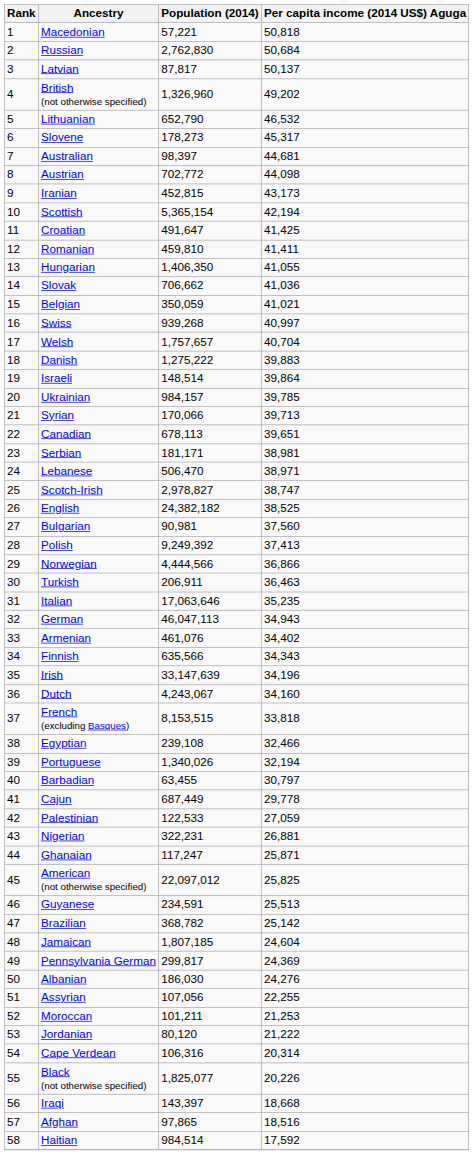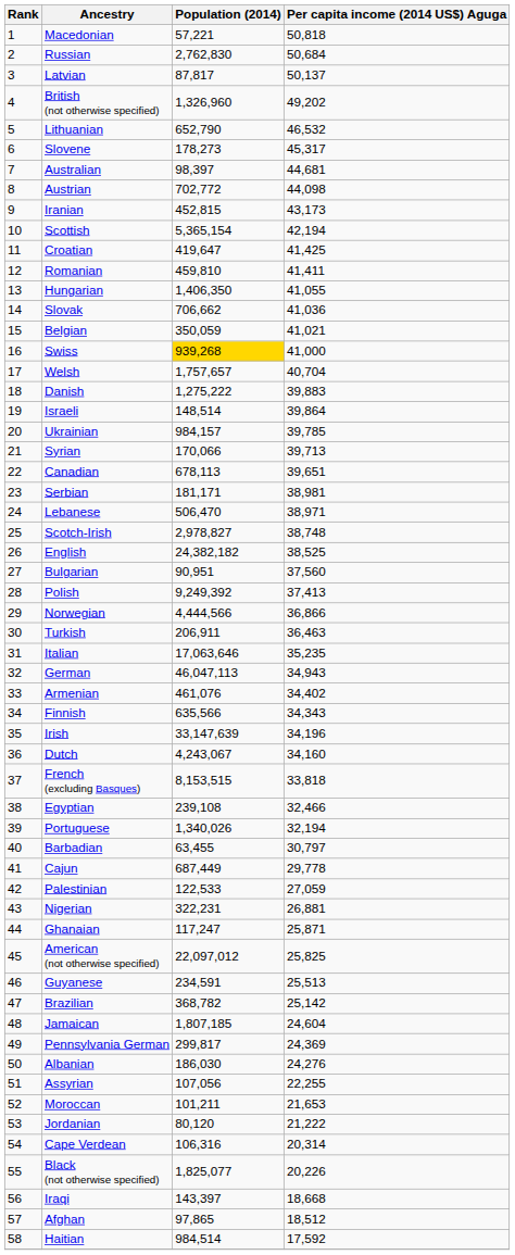Croatian | Population (2014): 491,647 -> 419,647
Swiss | Population (2014): no background -> gold background
Swiss | Per capita income (2014 US$) Aguga: 40,997 -> 41,000
Scotch-Irish | Per capita income (2014 US$) Aguga: 38,747 -> 38,748
Bulgarian | Population (2014): 90,981 -> 90,951
Moroccan | Per capita income (2014 US$) Aguga: 21,253 -> 21,653
Afghan | Per capita income (2014 US$) Aguga: 18,516 -> 18,512
